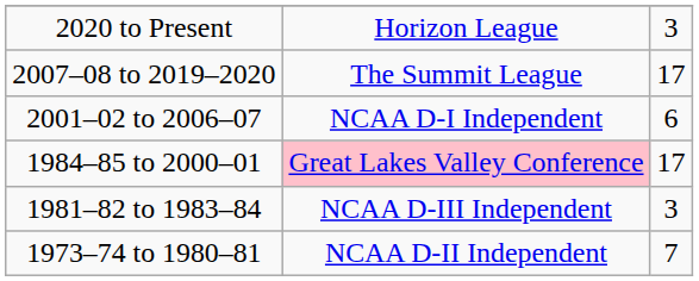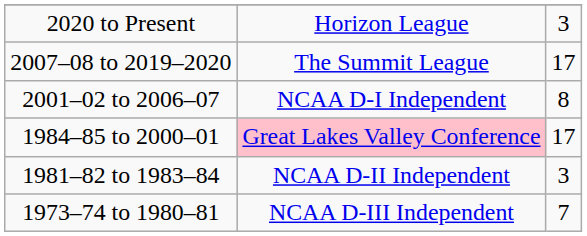2001–02 to 2006–07 | column 3: 6 -> 8
1981–82 to 1983–84 | column 2: NCAA D-III Independent -> NCAA D-II Independent
1973–74 to 1980–81 | column 2: NCAA D-II Independent -> NCAA D-III Independent
